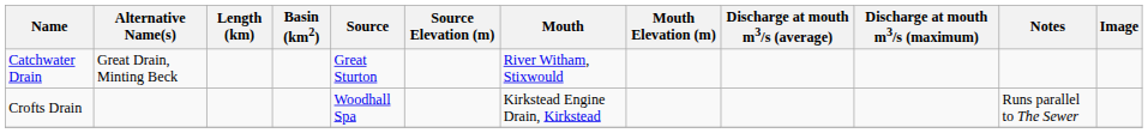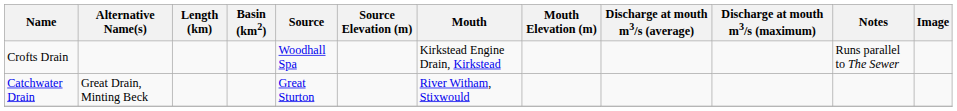rows swapped: Catchwater Drain <-> Crofts Drain
